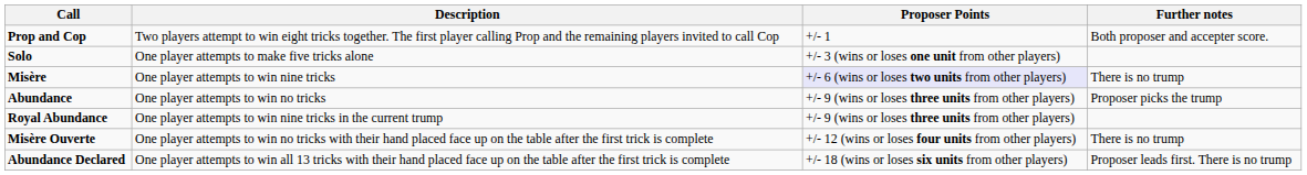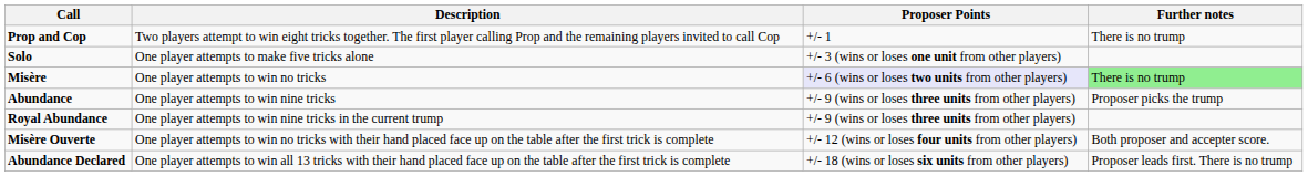Prop and Cop | Further notes: Both proposer and accepter score. -> There is no trump
Misère | Description: One player attempts to win nine tricks -> One player attempts to win no tricks
Misère | Further notes: no background -> lightgreen background
Abundance | Description: One player attempts to win no tricks -> One player attempts to win nine tricks
Misère Ouverte | Further notes: There is no trump -> Both proposer and accepter score.
